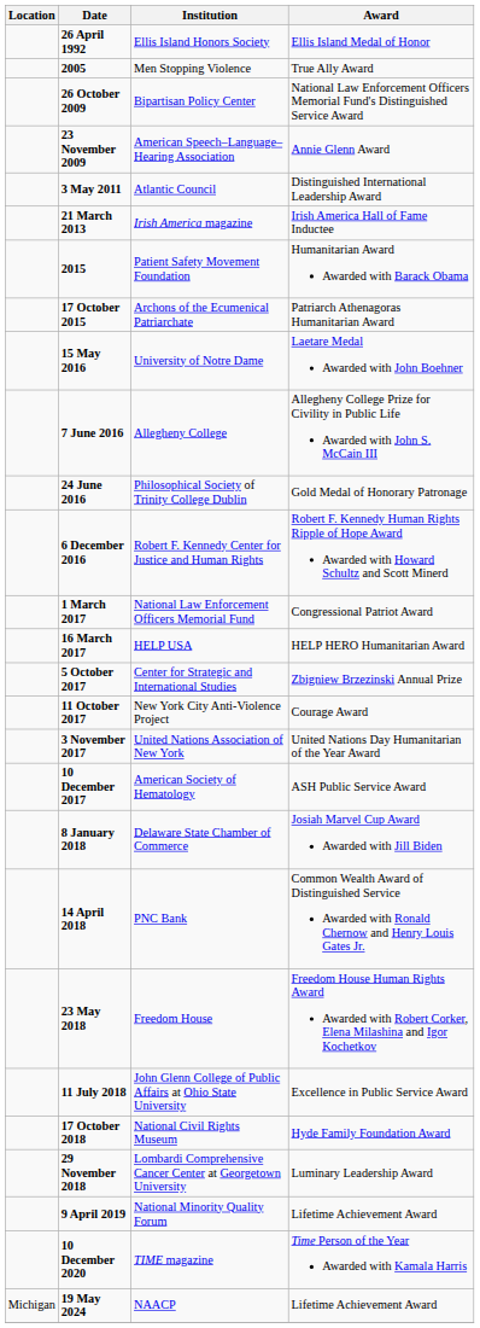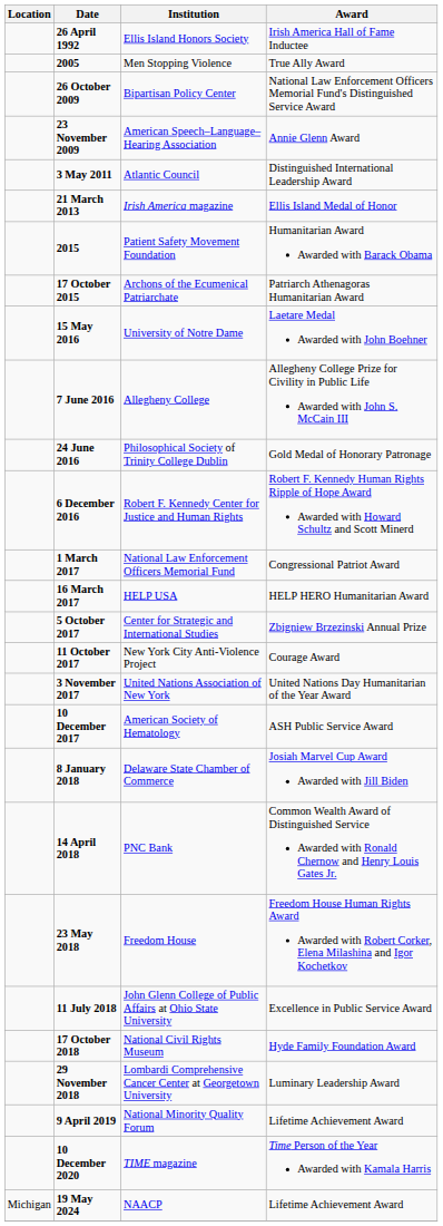26 April 1992 | Award: Ellis Island Medal of Honor -> Irish America Hall of Fame Inductee
21 March 2013 | Award: Irish America Hall of Fame Inductee -> Ellis Island Medal of Honor
